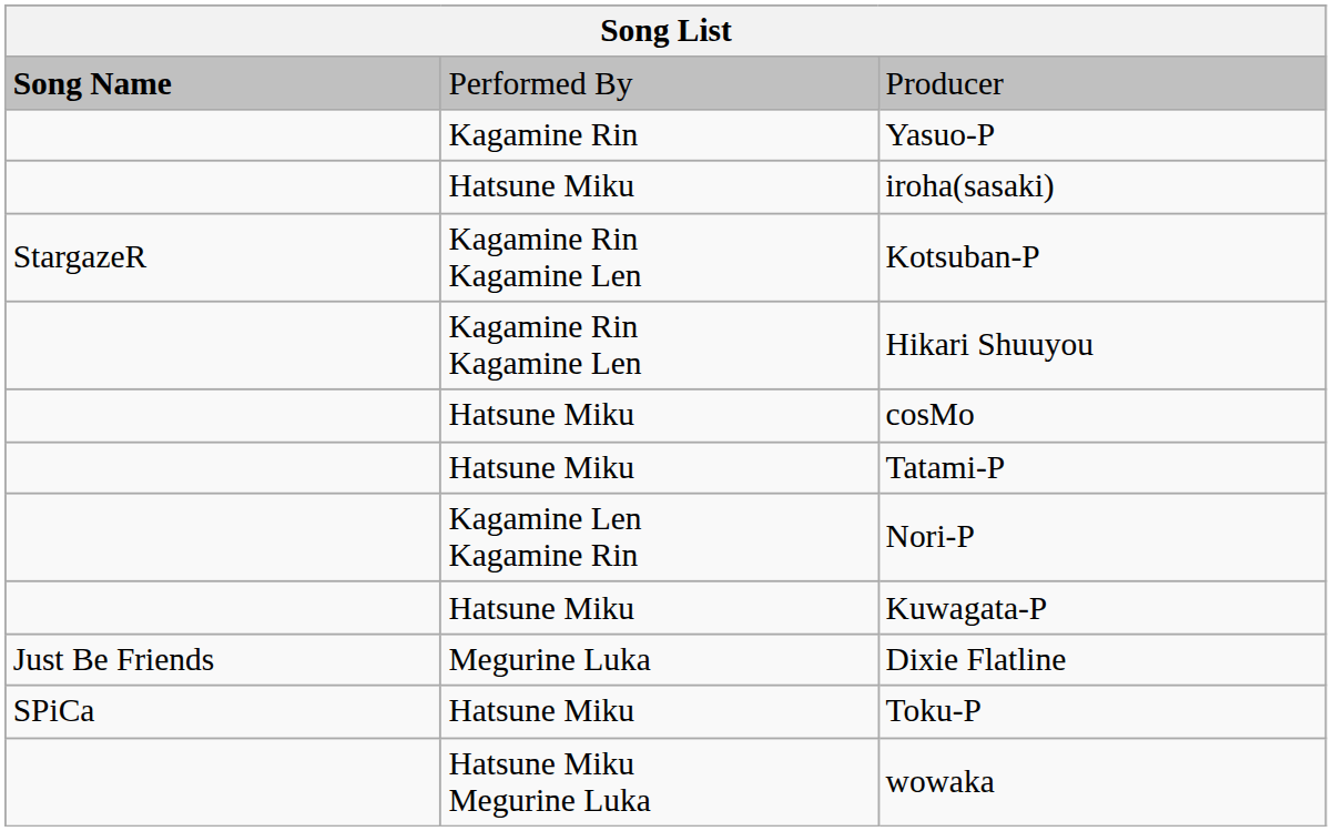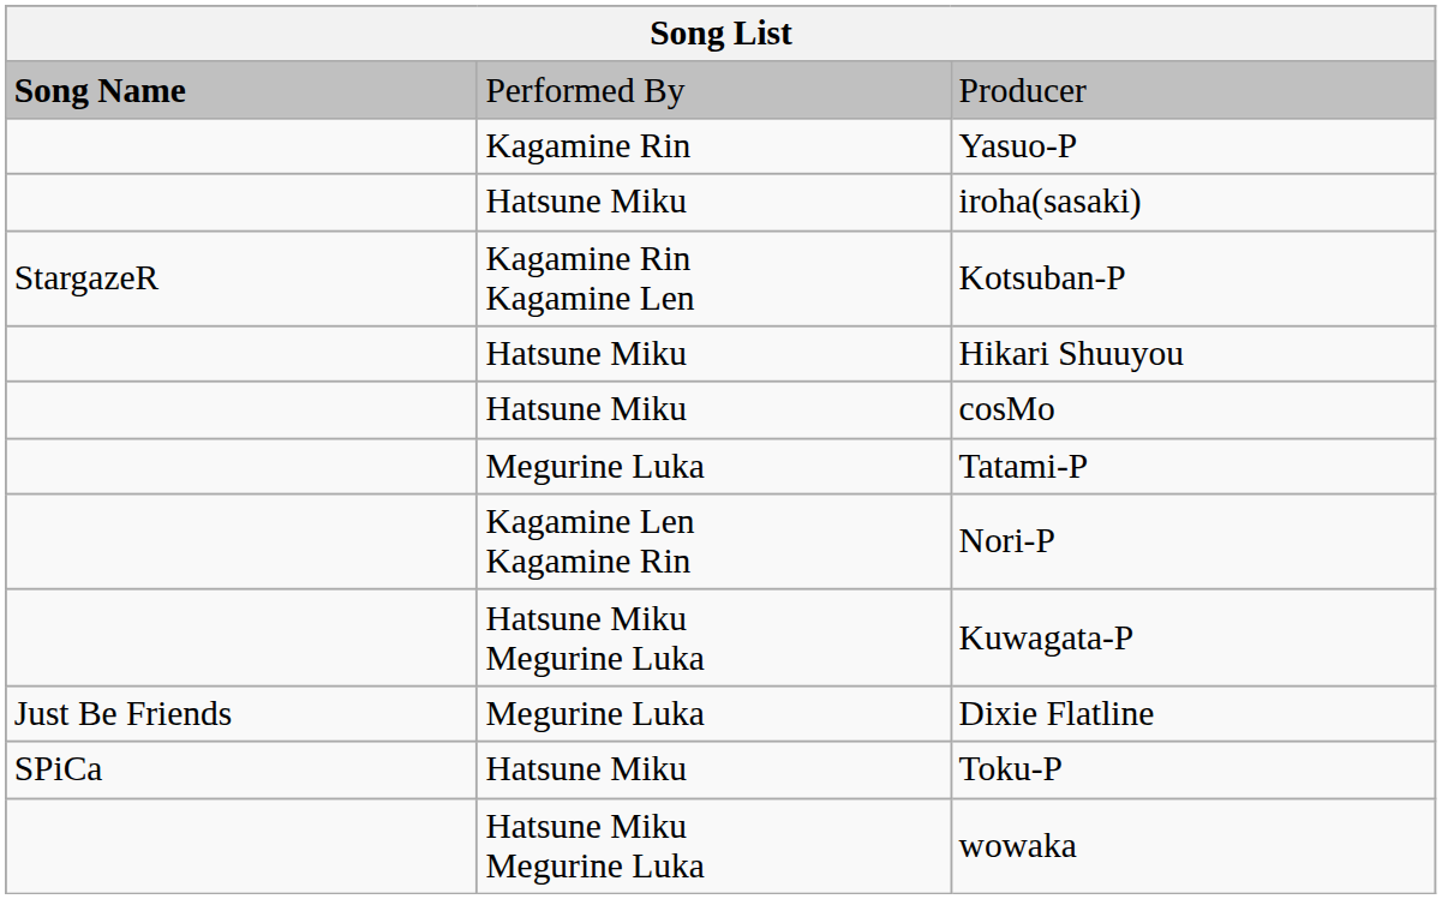Hikari Shuuyou | column 2: Kagamine Rin Kagamine Len -> Hatsune Miku
Tatami-P | column 2: Hatsune Miku -> Megurine Luka
Kuwagata-P | column 2: Hatsune Miku -> Hatsune Miku Megurine Luka
